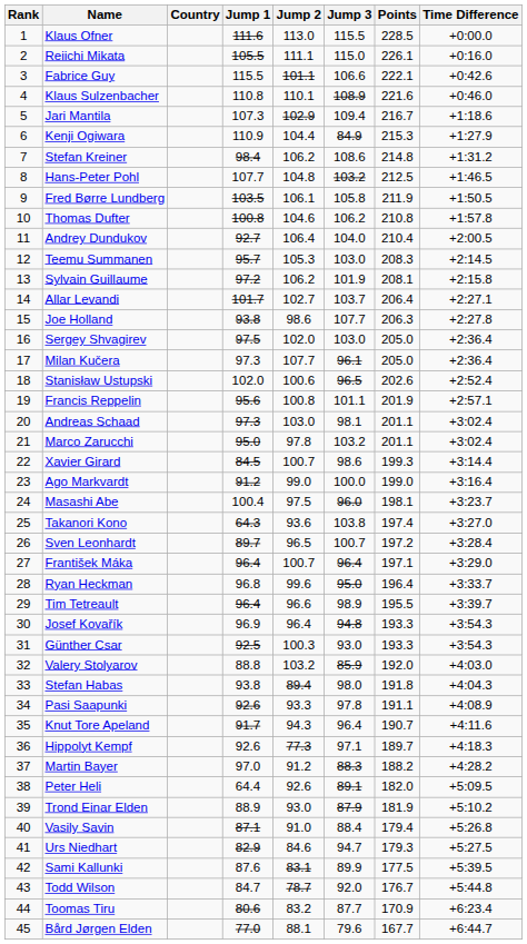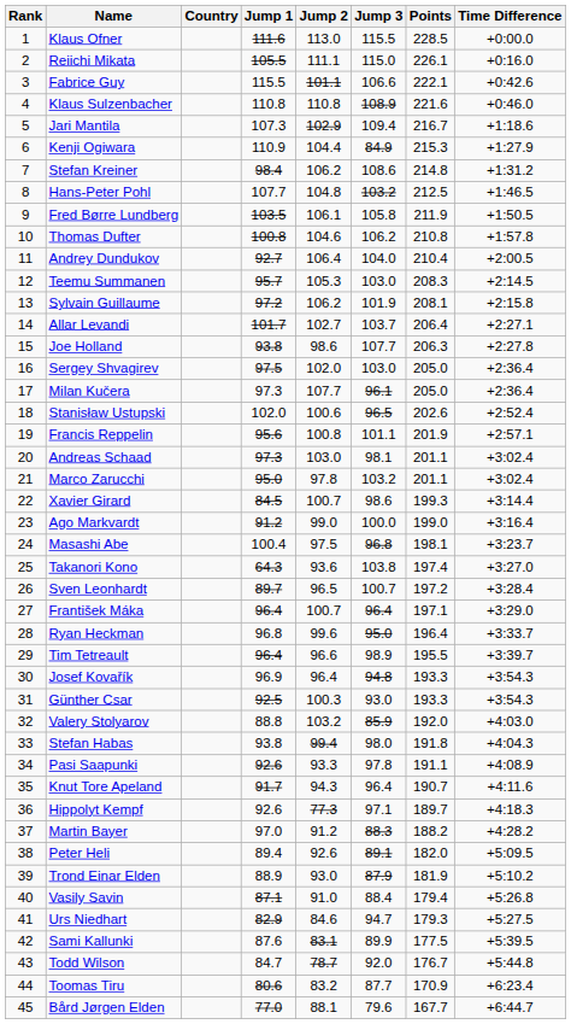Klaus Sulzenbacher | Jump 2: 110.1 -> 110.8
Masashi Abe | Jump 3: 96.0 -> 96.8
Stefan Habas | Jump 2: 89.4 -> 99.4
Peter Heli | Jump 1: 64.4 -> 89.4
